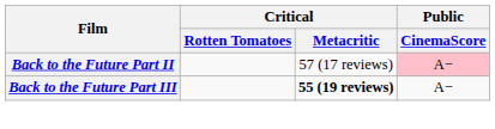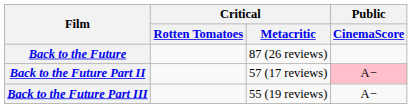+ row: Back to the Future | 87 (26 reviews)
Back to the Future Part III | Critical / Metacritic: bold -> normal
